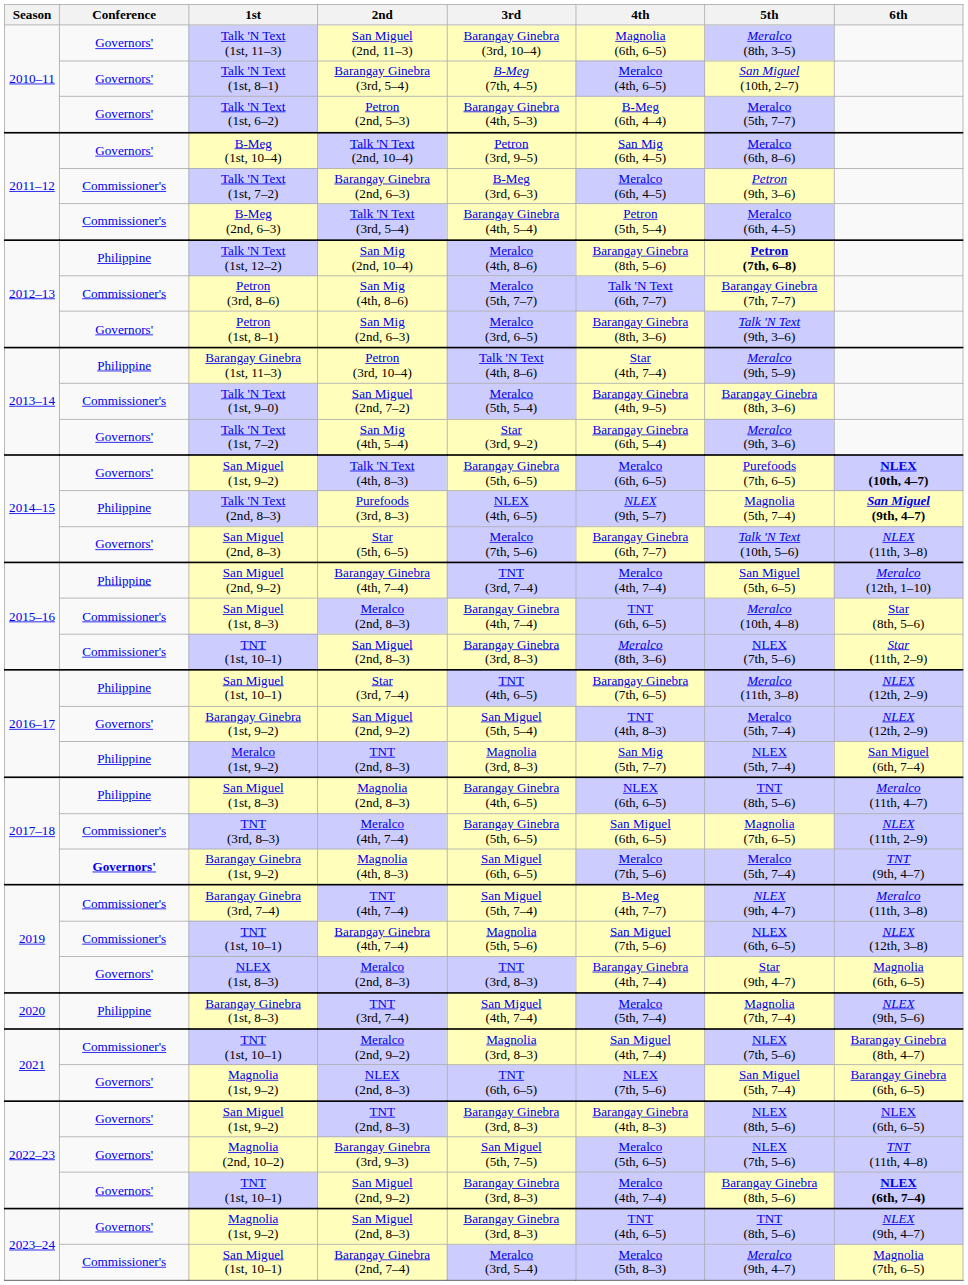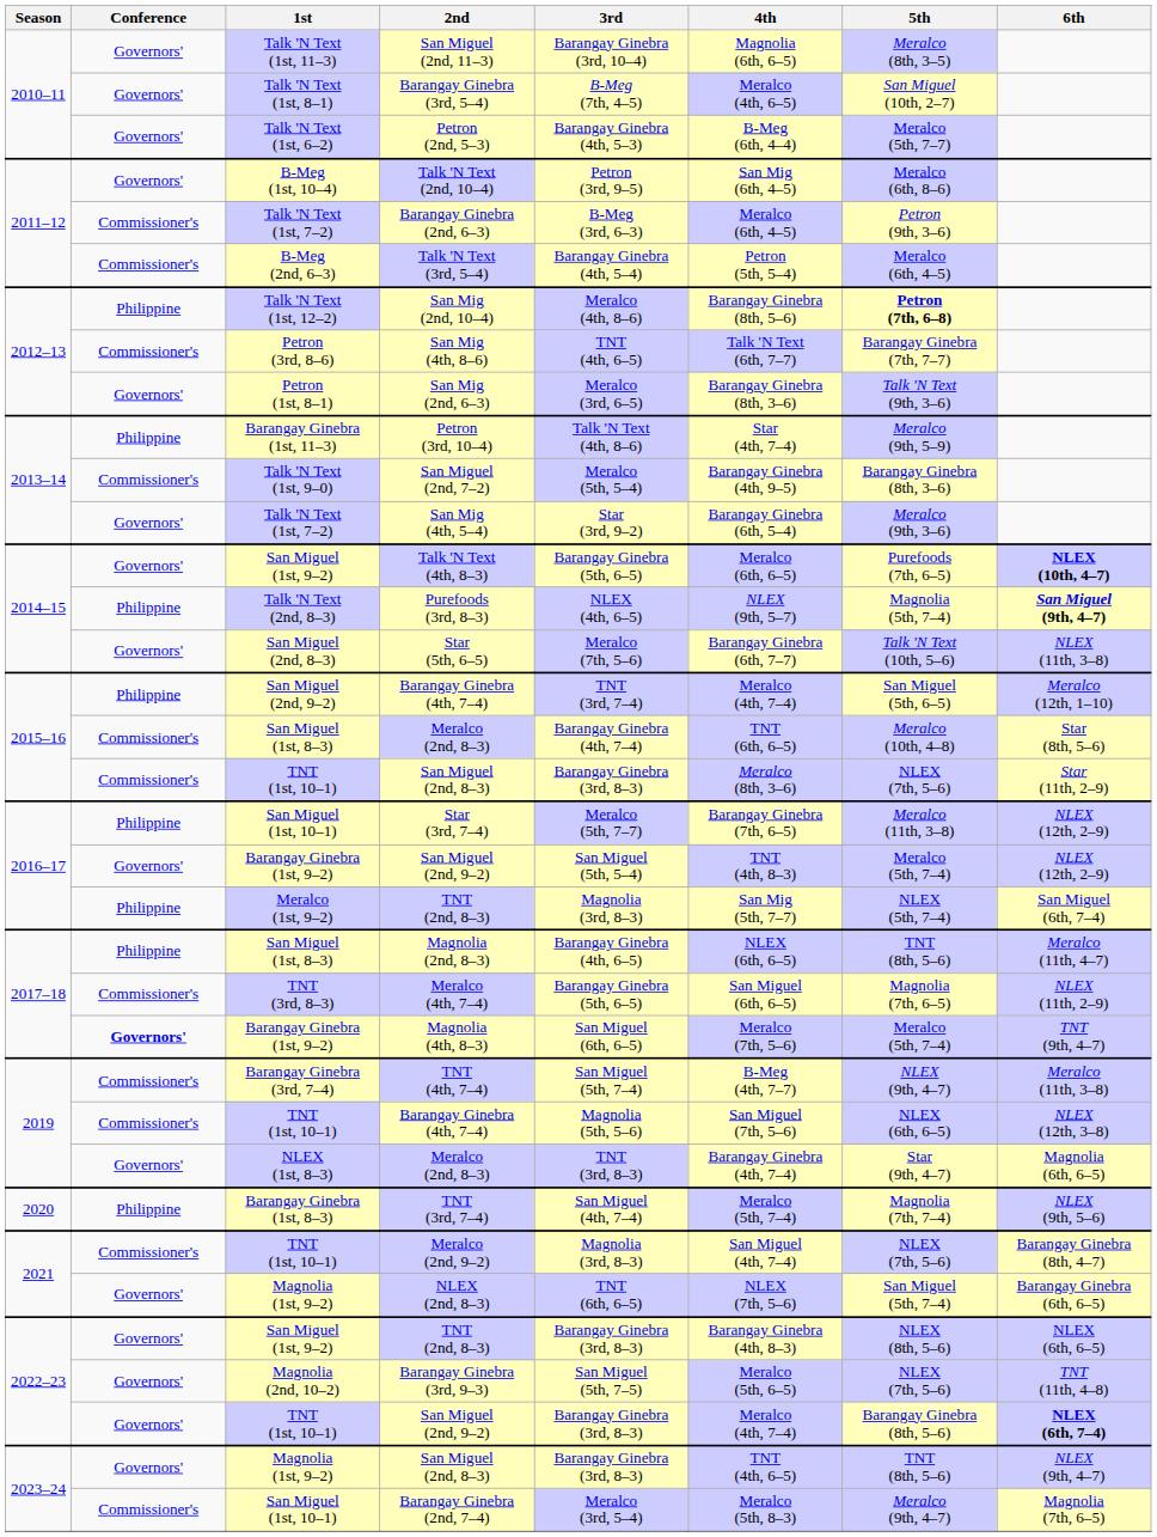San Mig (4th, 8–6) | 3rd: Meralco (5th, 7–7) -> TNT (4th, 6–5)
Star (3rd, 7–4) | 3rd: TNT (4th, 6–5) -> Meralco (5th, 7–7)
